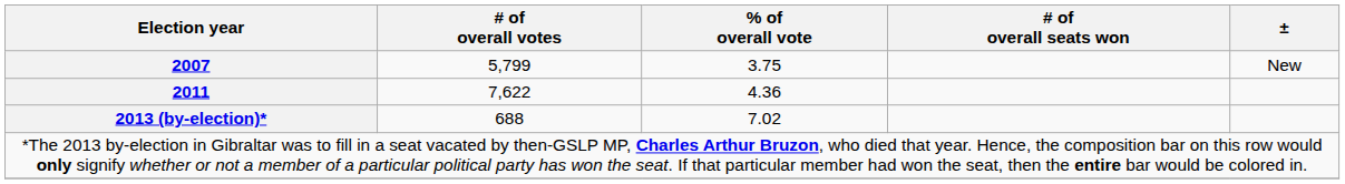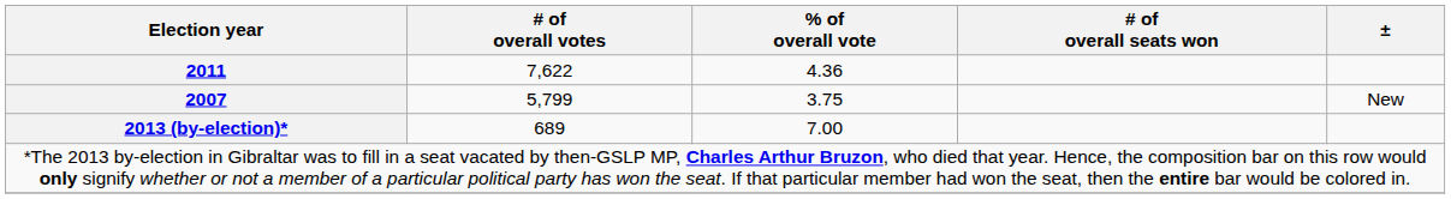rows swapped: 2007 <-> 2011
2013 (by-election)* | # of overall votes: 688 -> 689
2013 (by-election)* | % of overall vote: 7.02 -> 7.00
